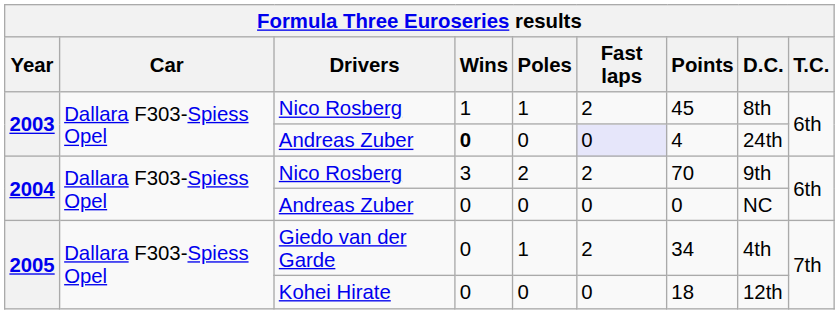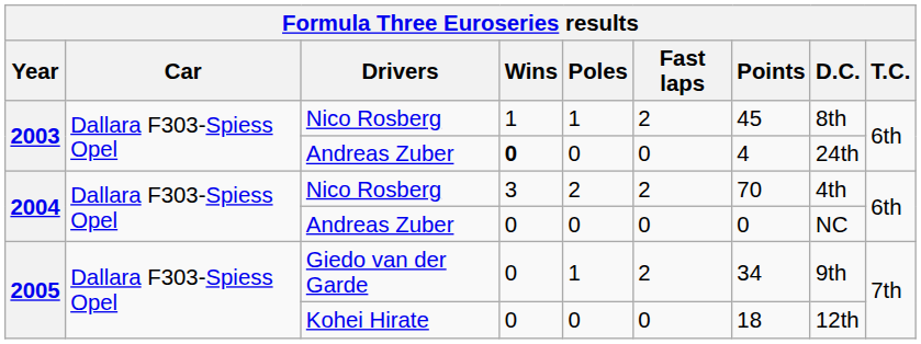2003 / Andreas Zuber | Fast laps: lavender background -> no background
2004 / Nico Rosberg | D.C.: 9th -> 4th
Giedo van der Garde | D.C.: 4th -> 9th
